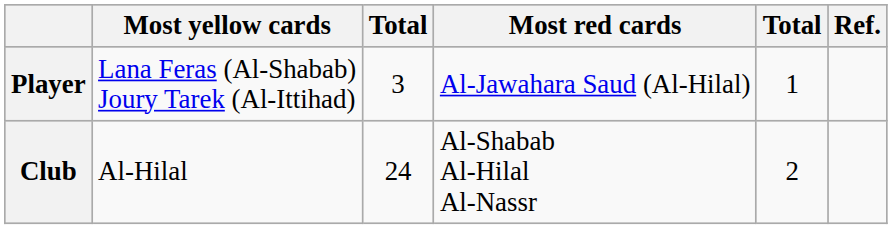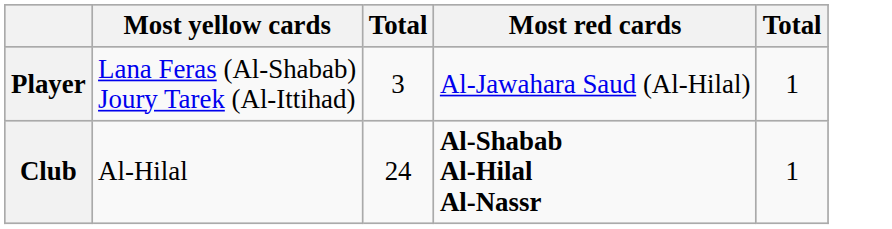- column: Ref.
Club | Most red cards: normal -> bold
Club | column 5: 2 -> 1
